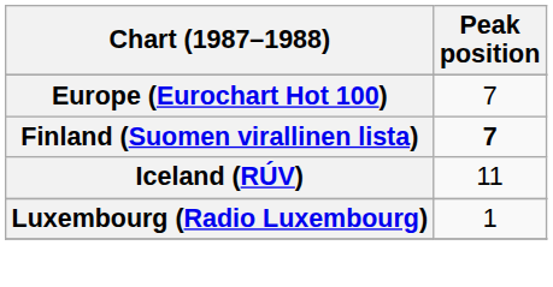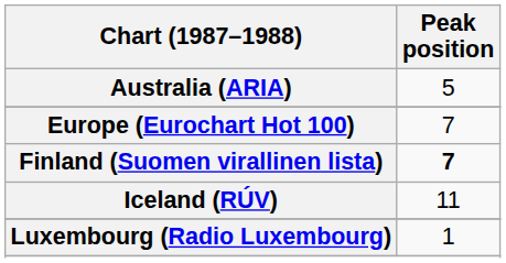+ row: Australia (ARIA) | 5
